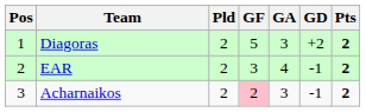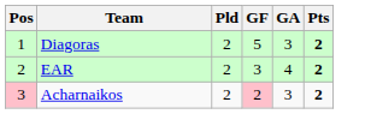- column: GD | +2 | -1 | -1
Acharnaikos | Pos: no background -> pink background
